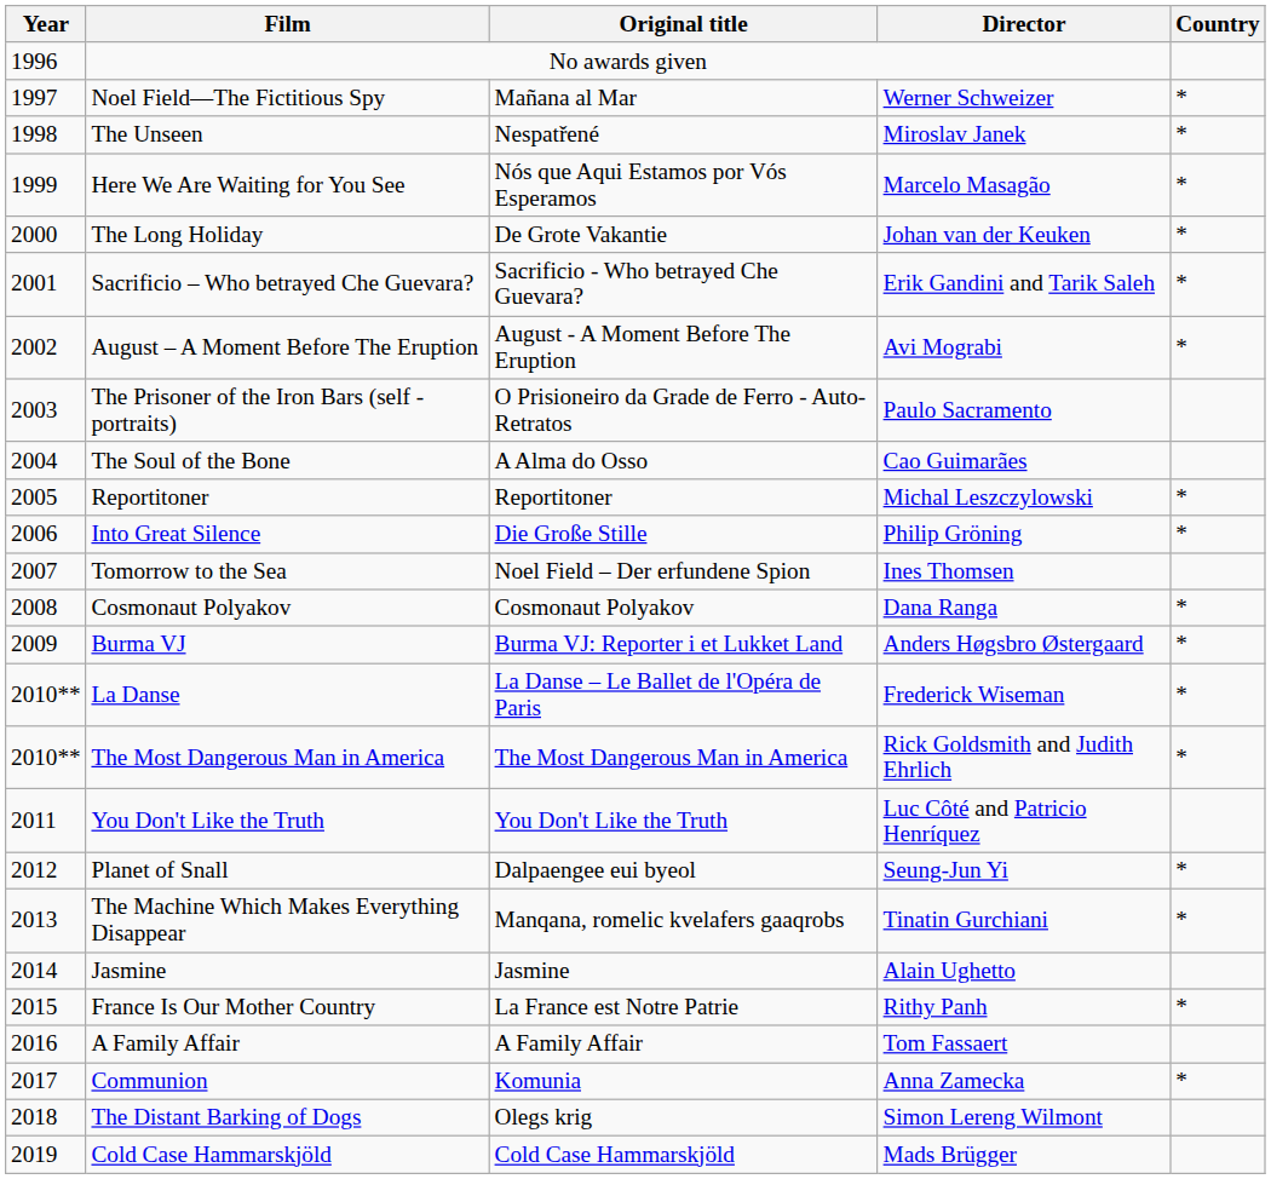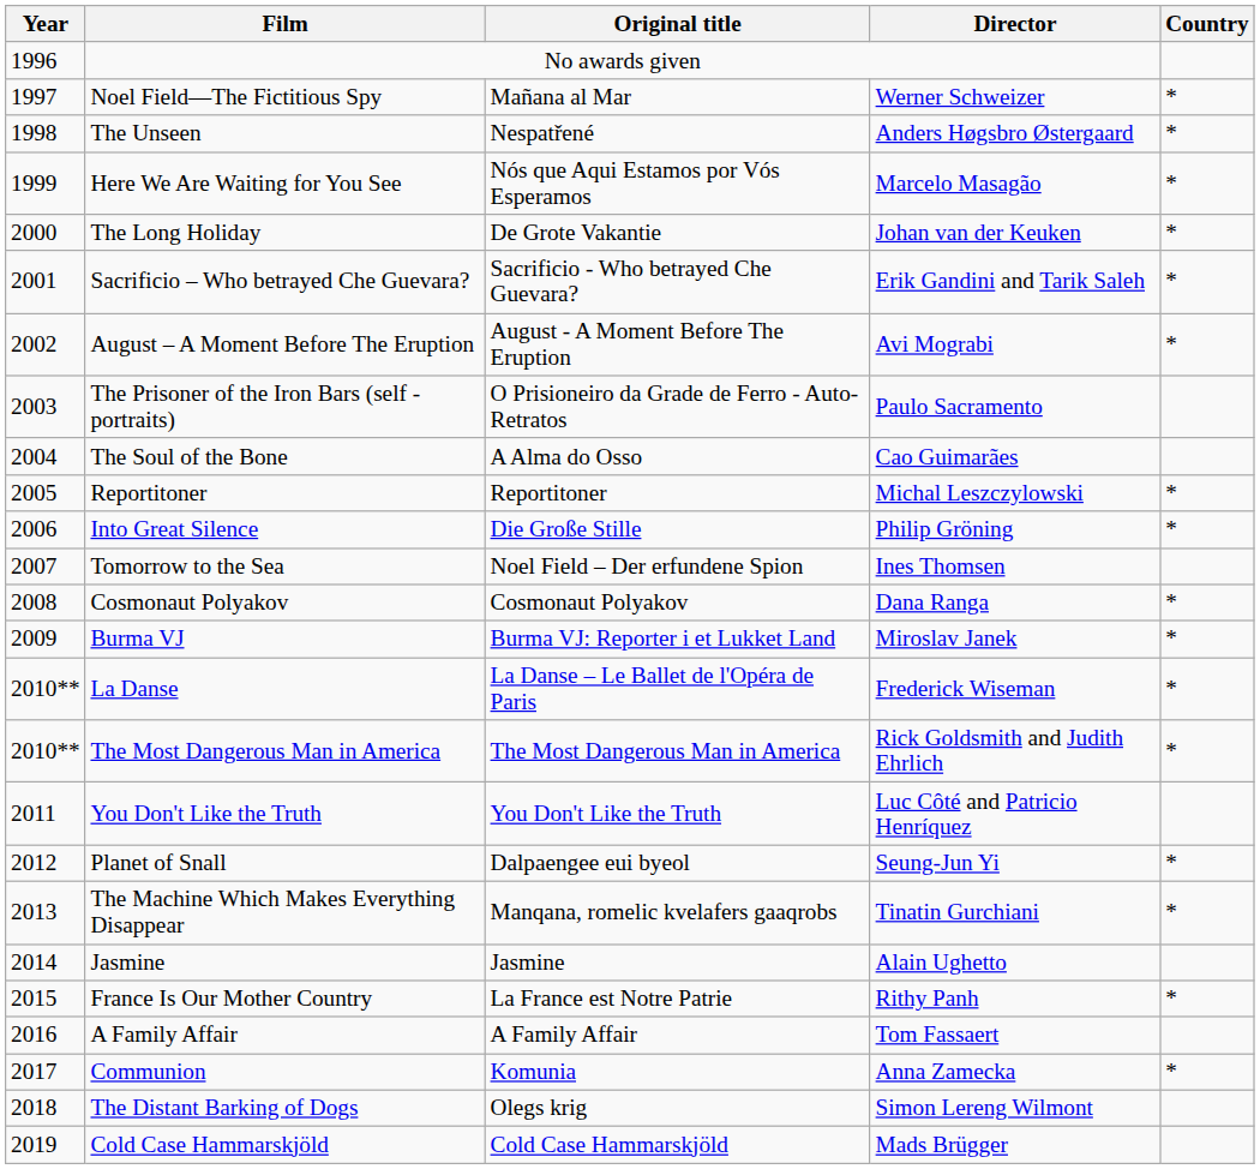The Unseen | Director: Miroslav Janek -> Anders Høgsbro Østergaard
Burma VJ | Director: Anders Høgsbro Østergaard -> Miroslav Janek
